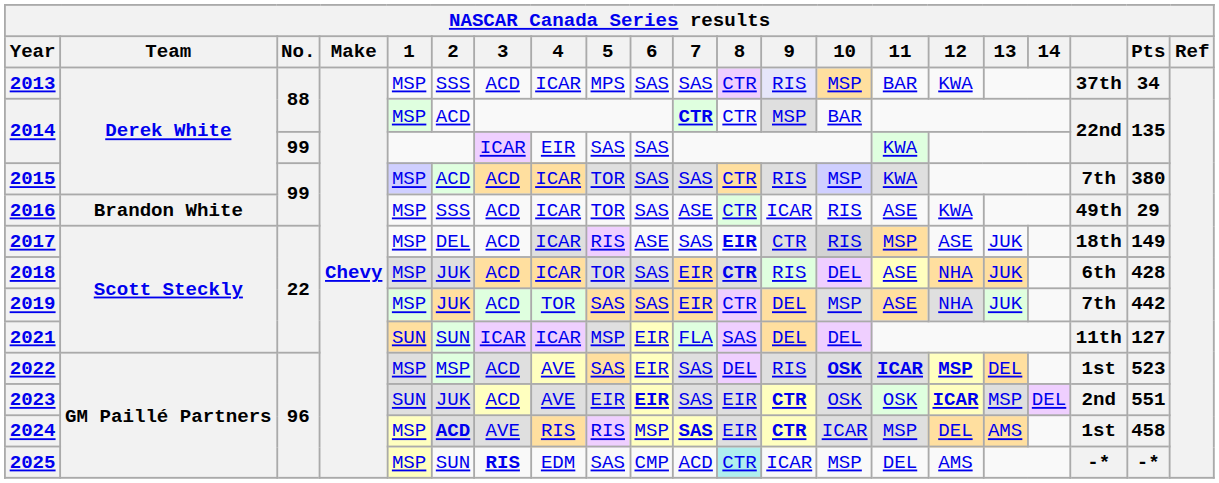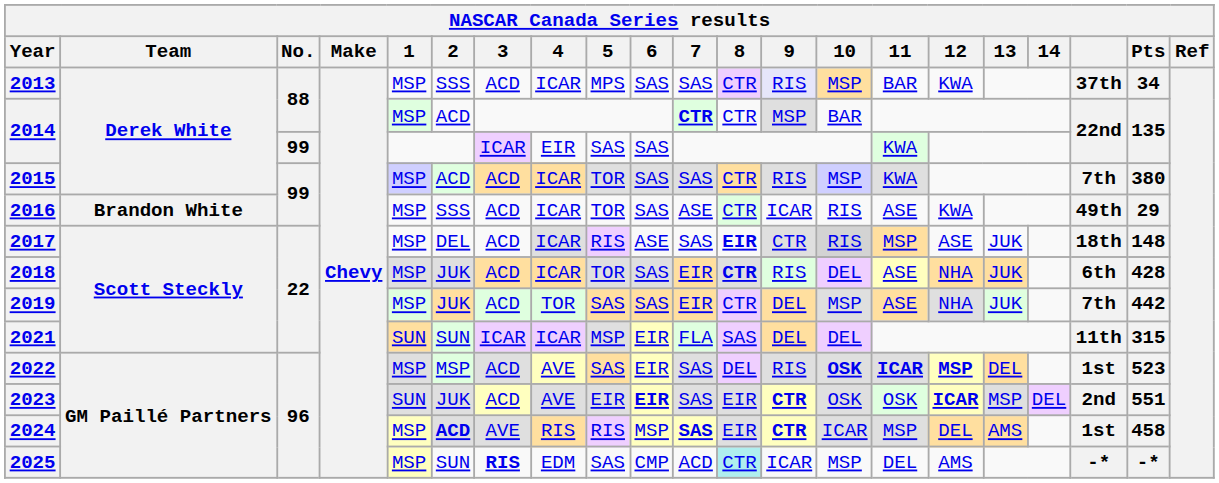2017 | Pts: 149 -> 148
2021 | Pts: 127 -> 315
